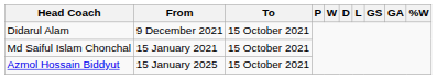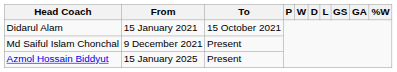Didarul Alam | From: 9 December 2021 -> 15 January 2021
Md Saiful Islam Chonchal | From: 15 January 2021 -> 9 December 2021
Md Saiful Islam Chonchal | To: 15 October 2021 -> Present
Azmol Hossain Biddyut | To: 15 October 2021 -> Present
